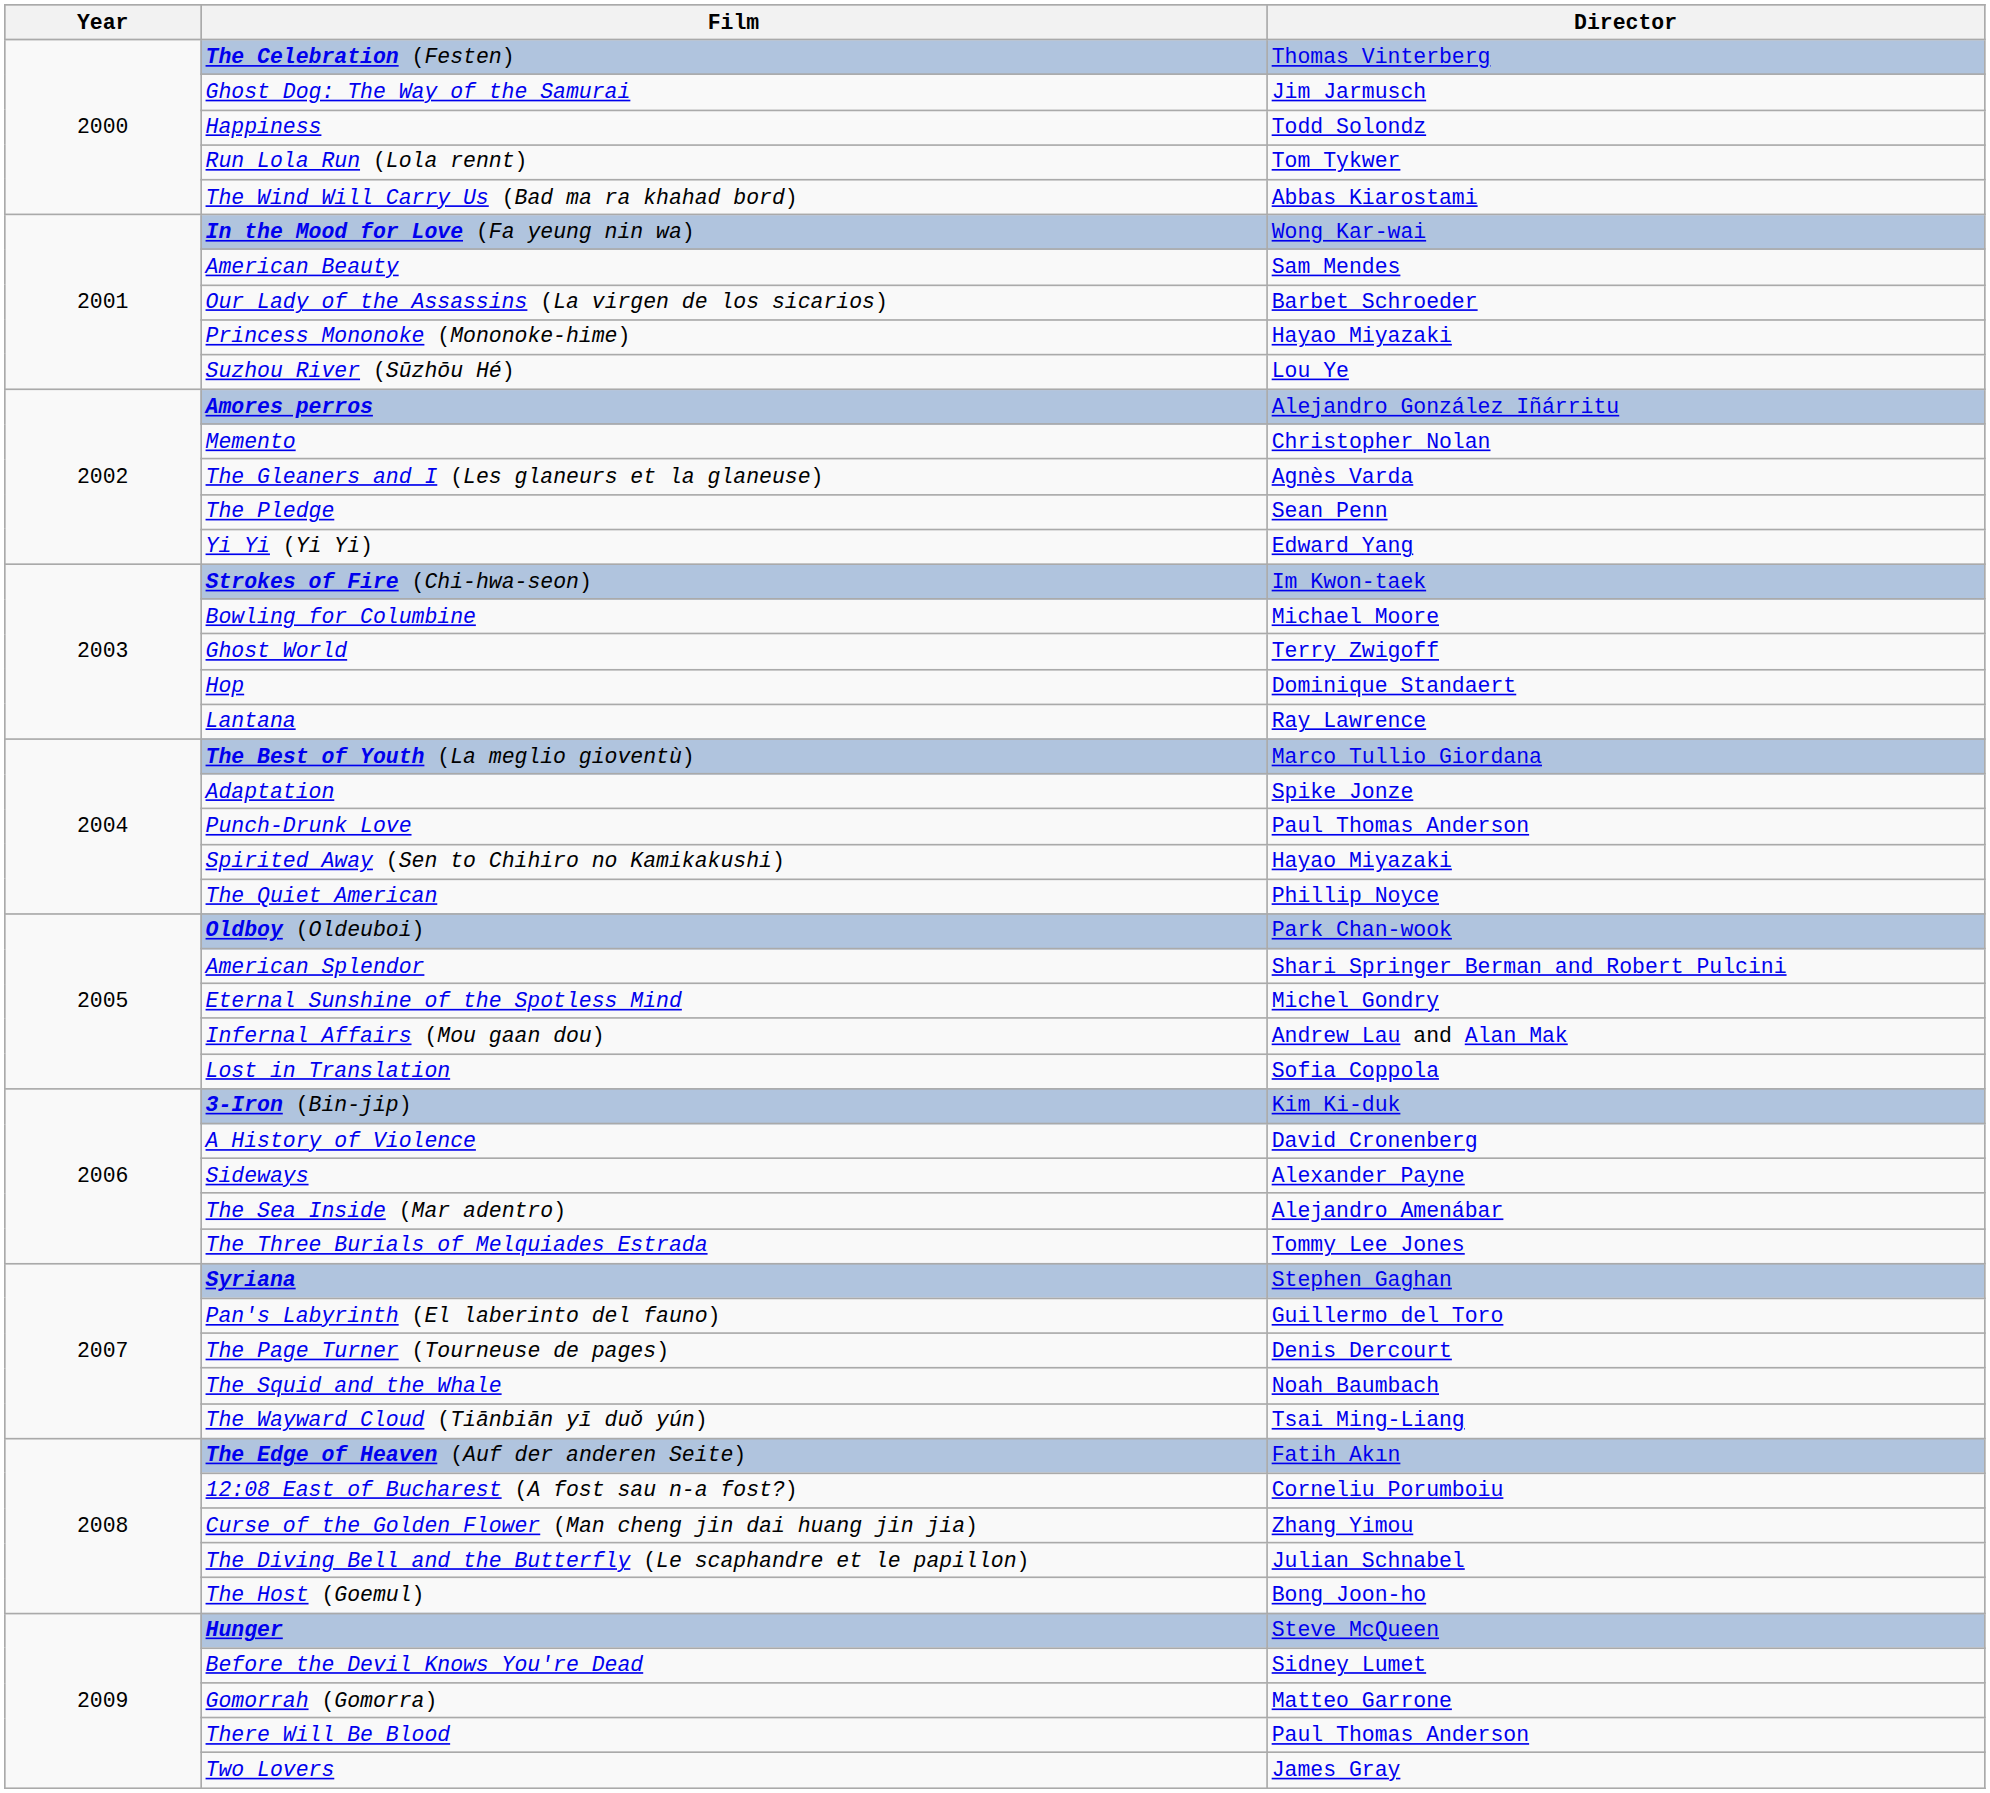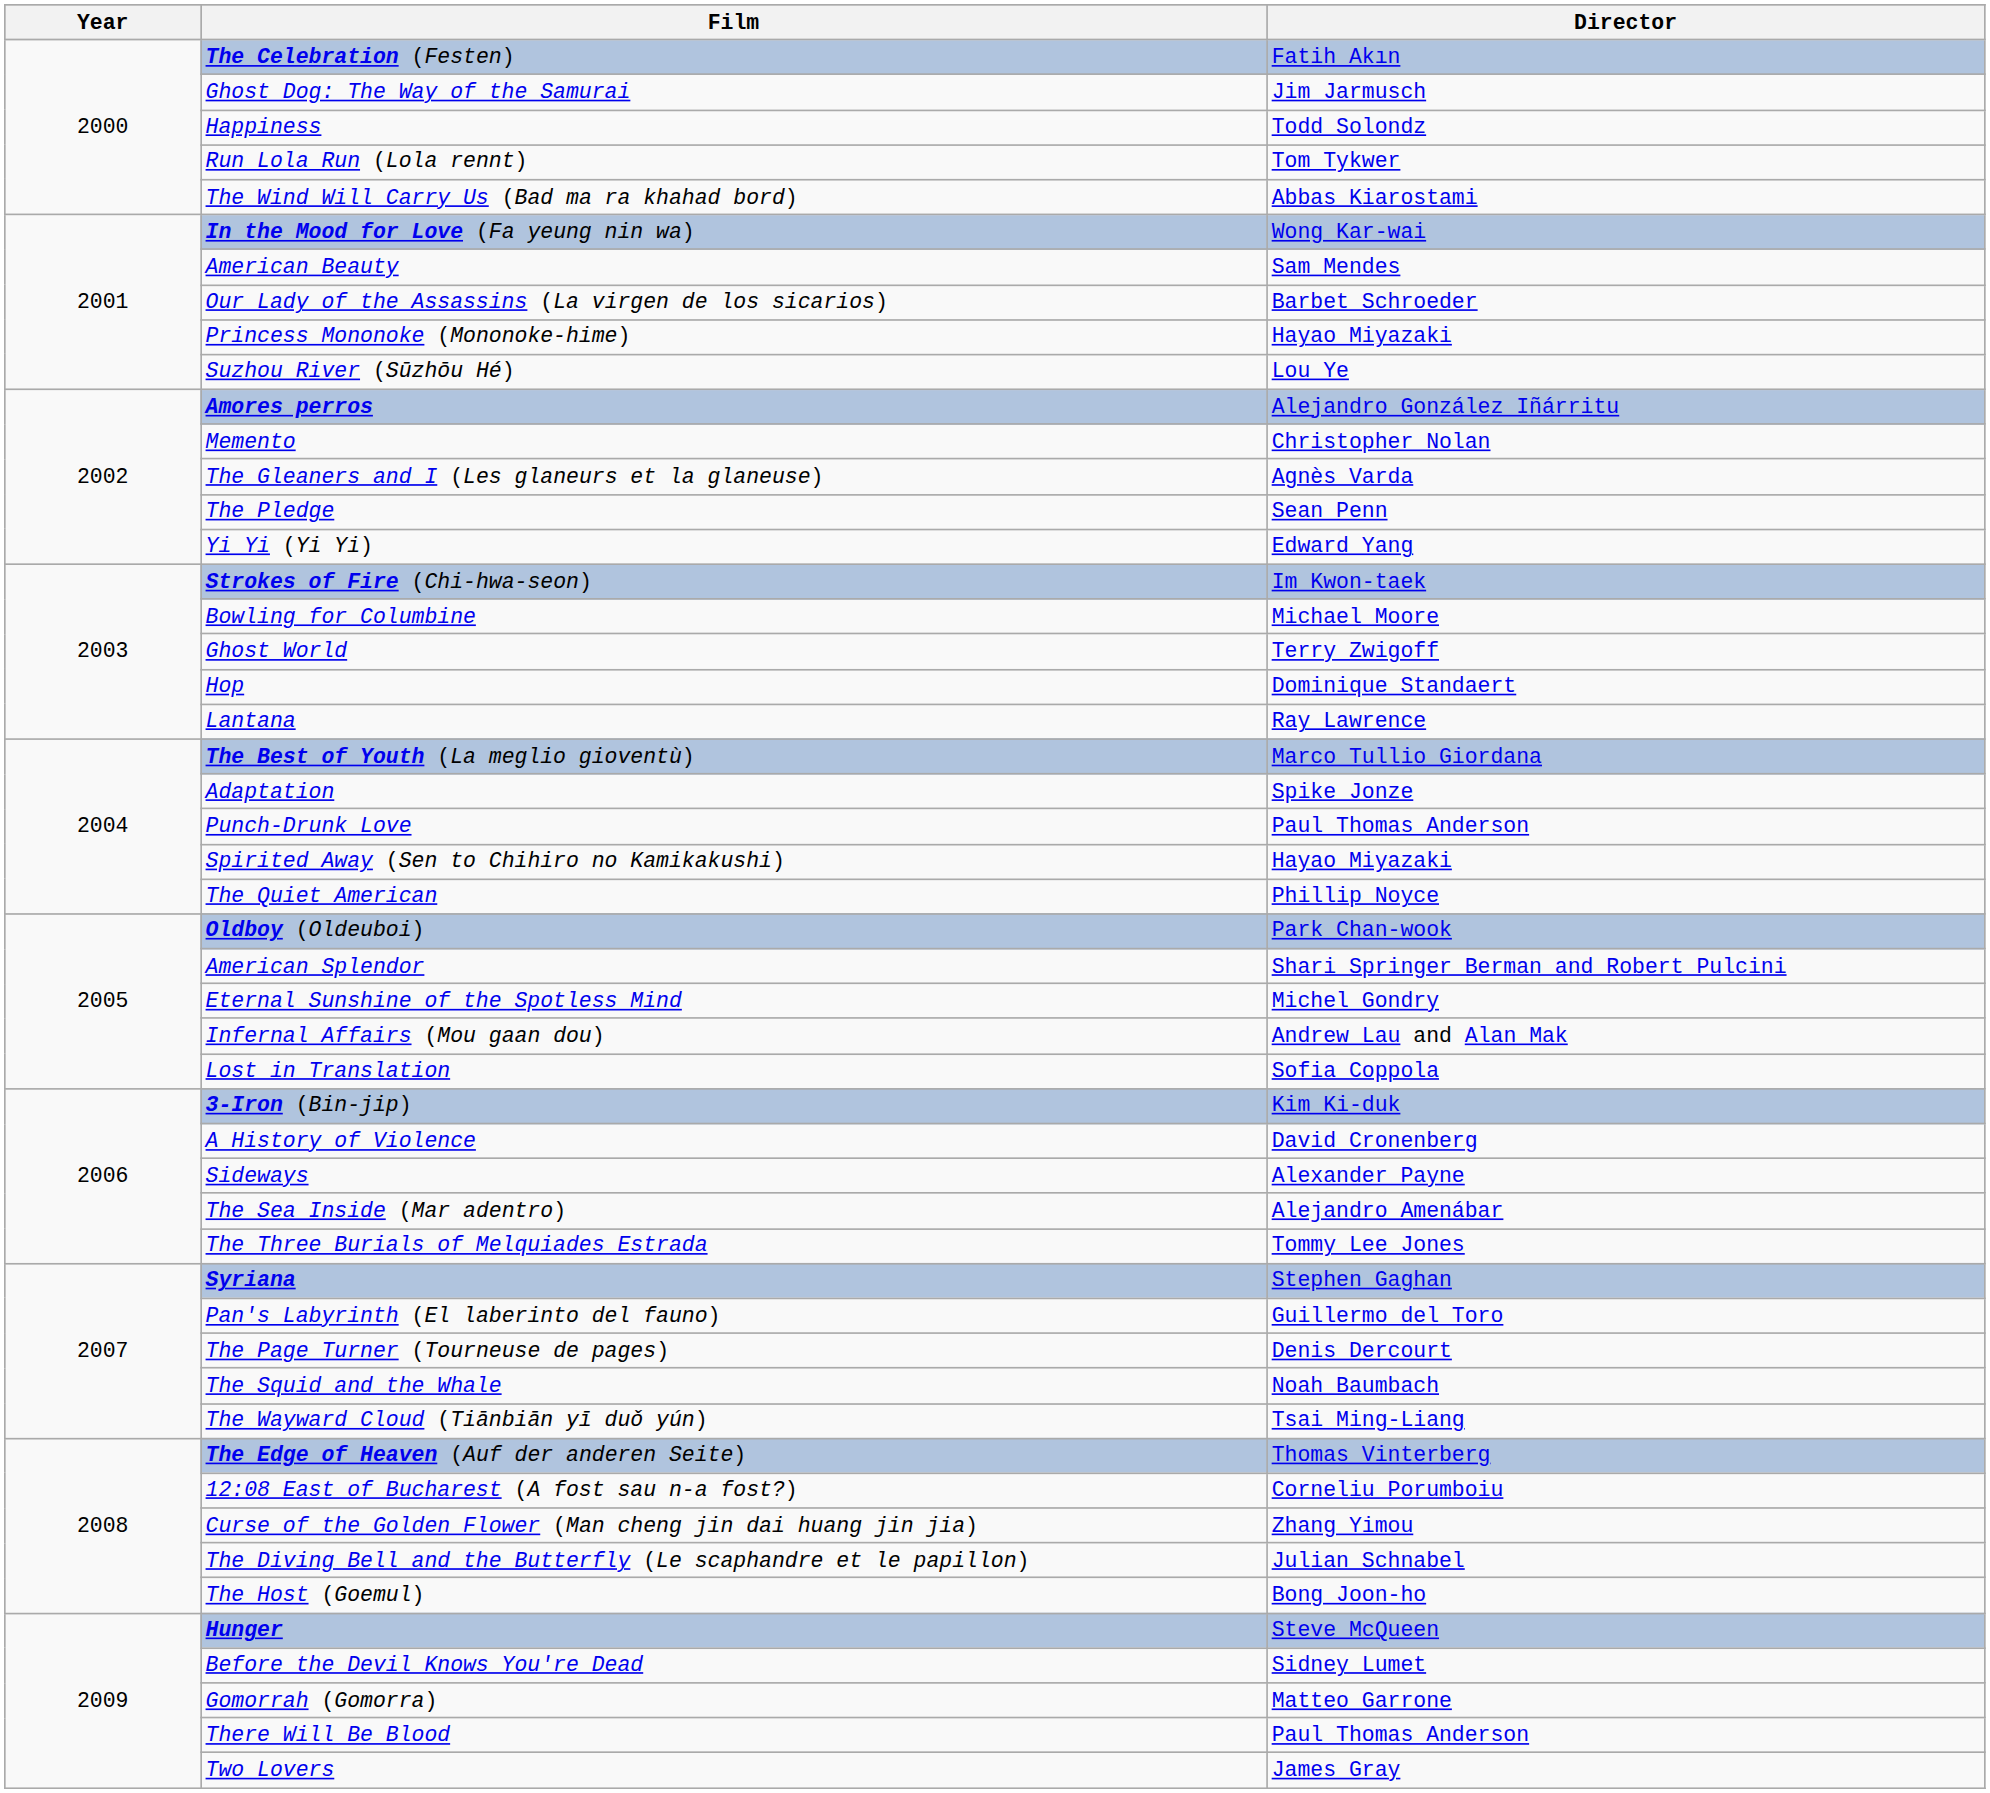The Celebration (Festen) | Director: Thomas Vinterberg -> Fatih Akın
The Edge of Heaven (Auf der anderen Seite) | Director: Fatih Akın -> Thomas Vinterberg
